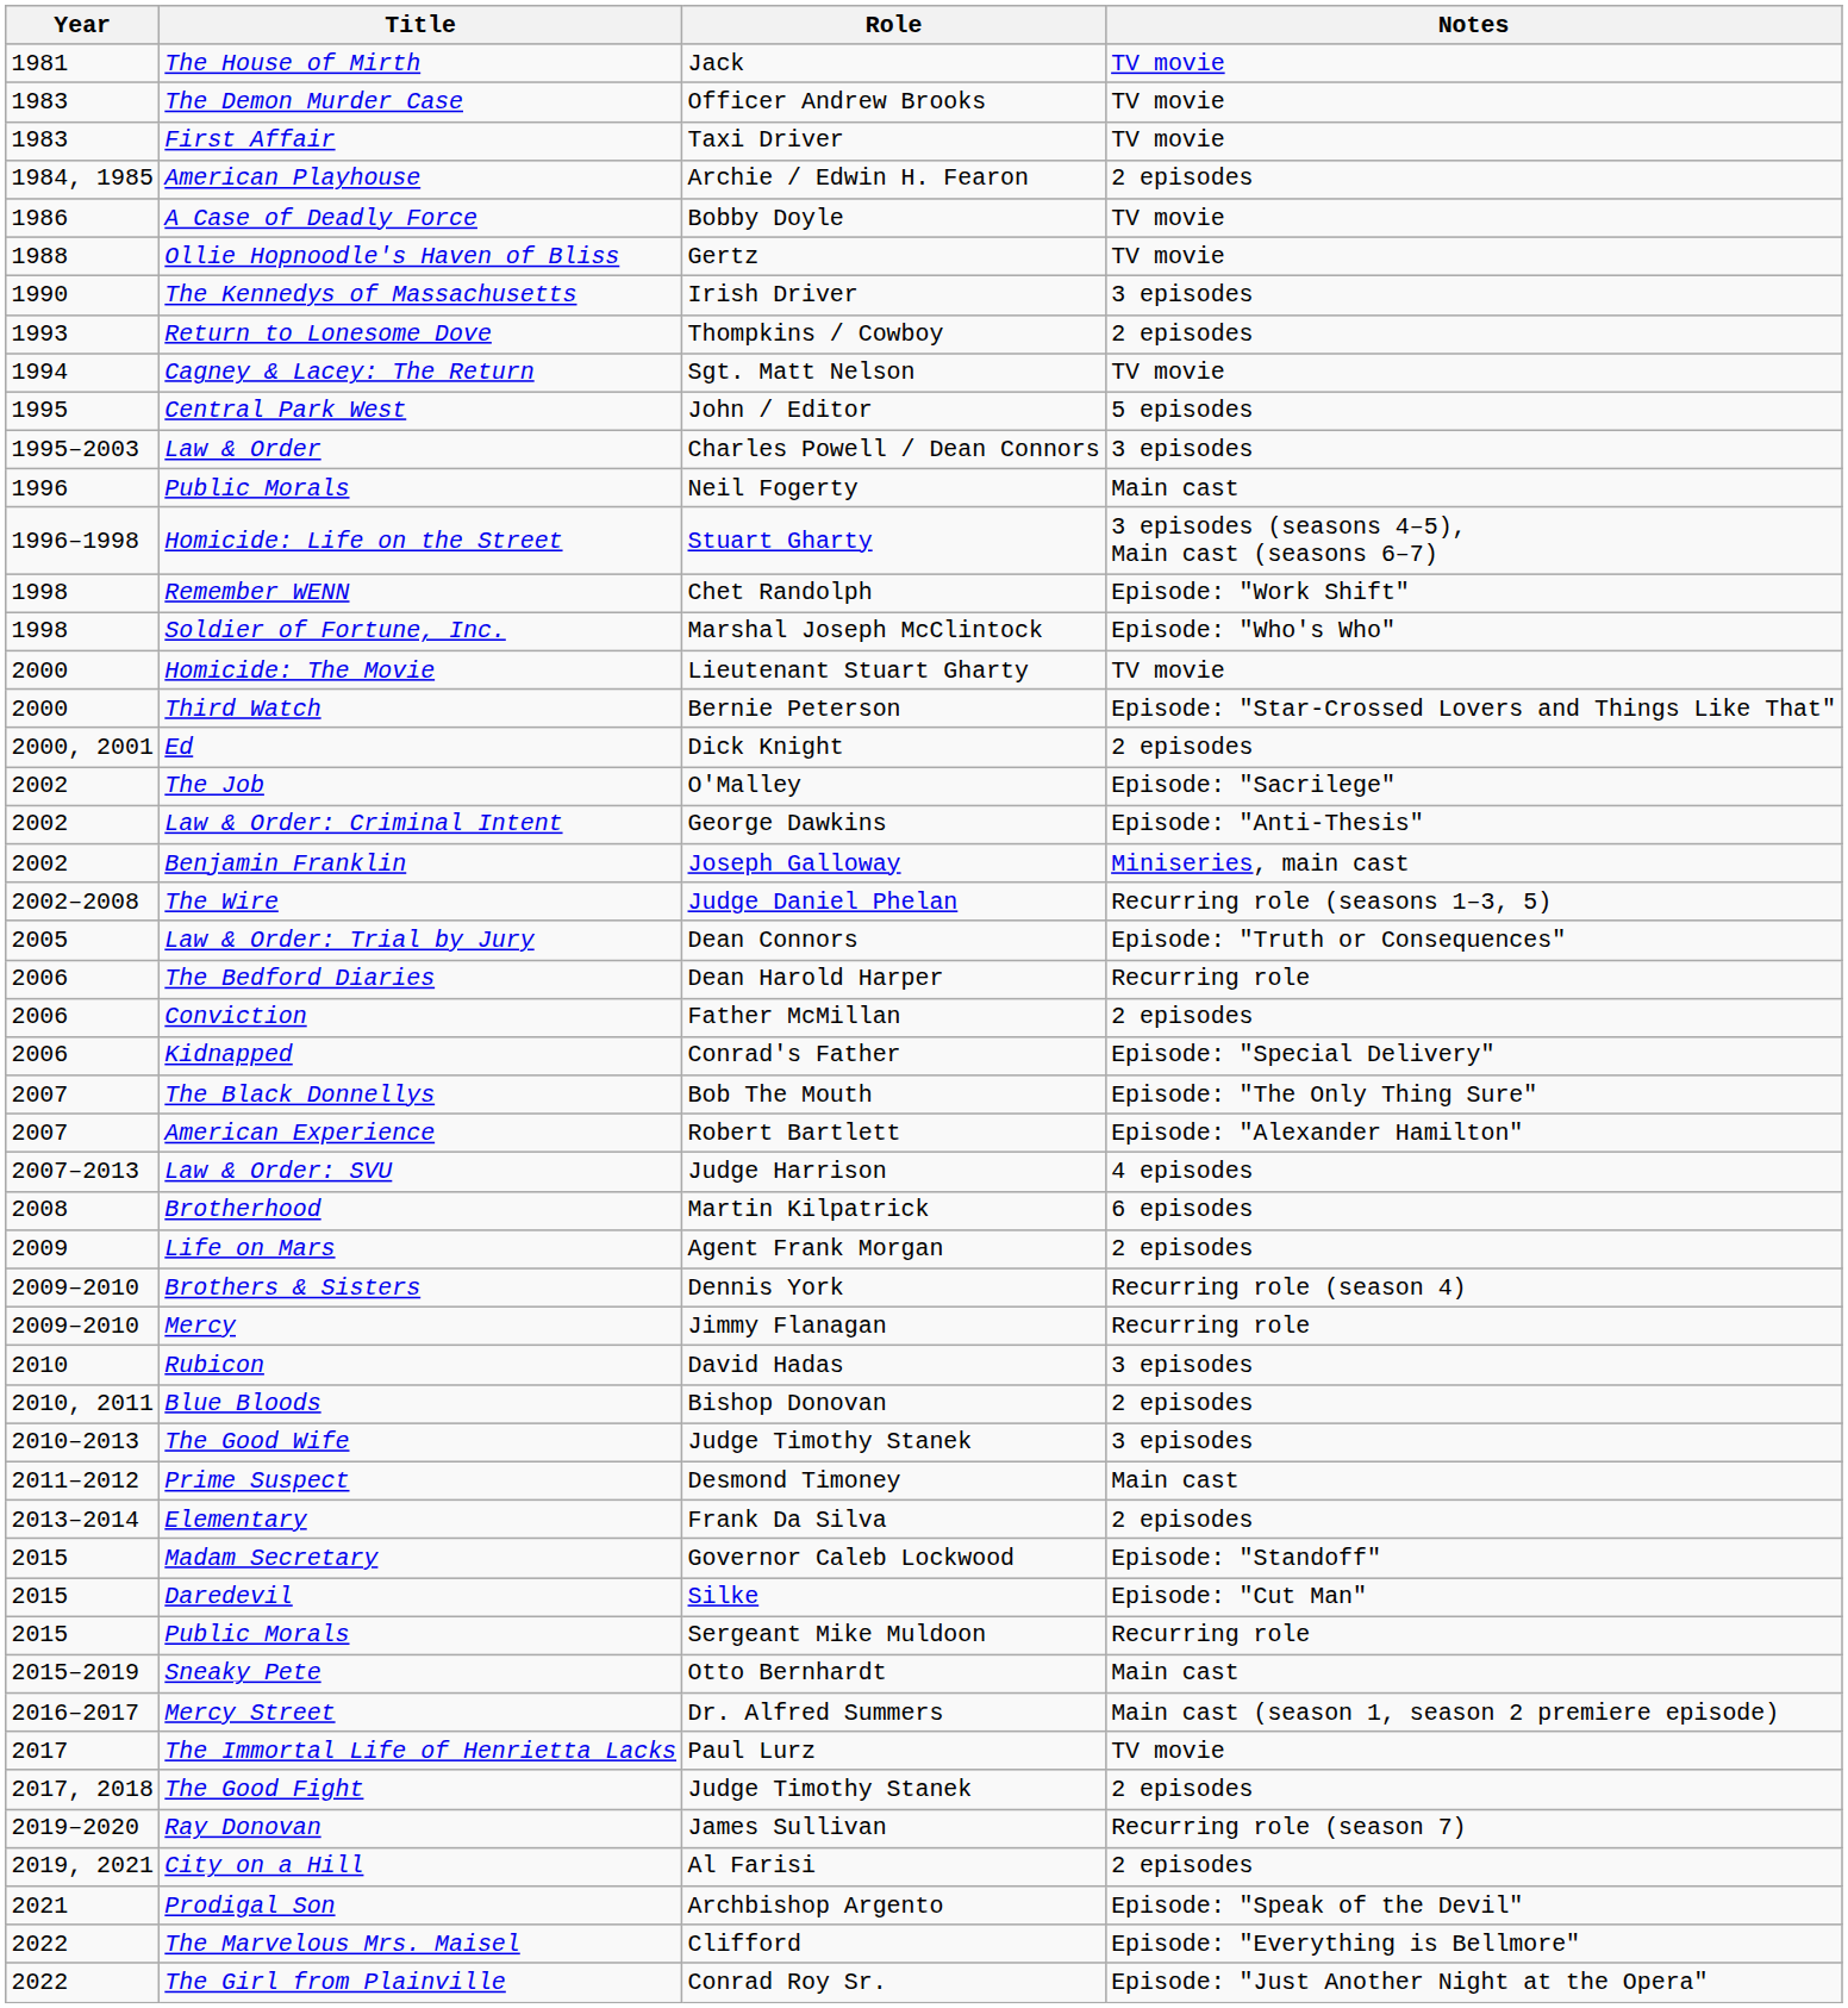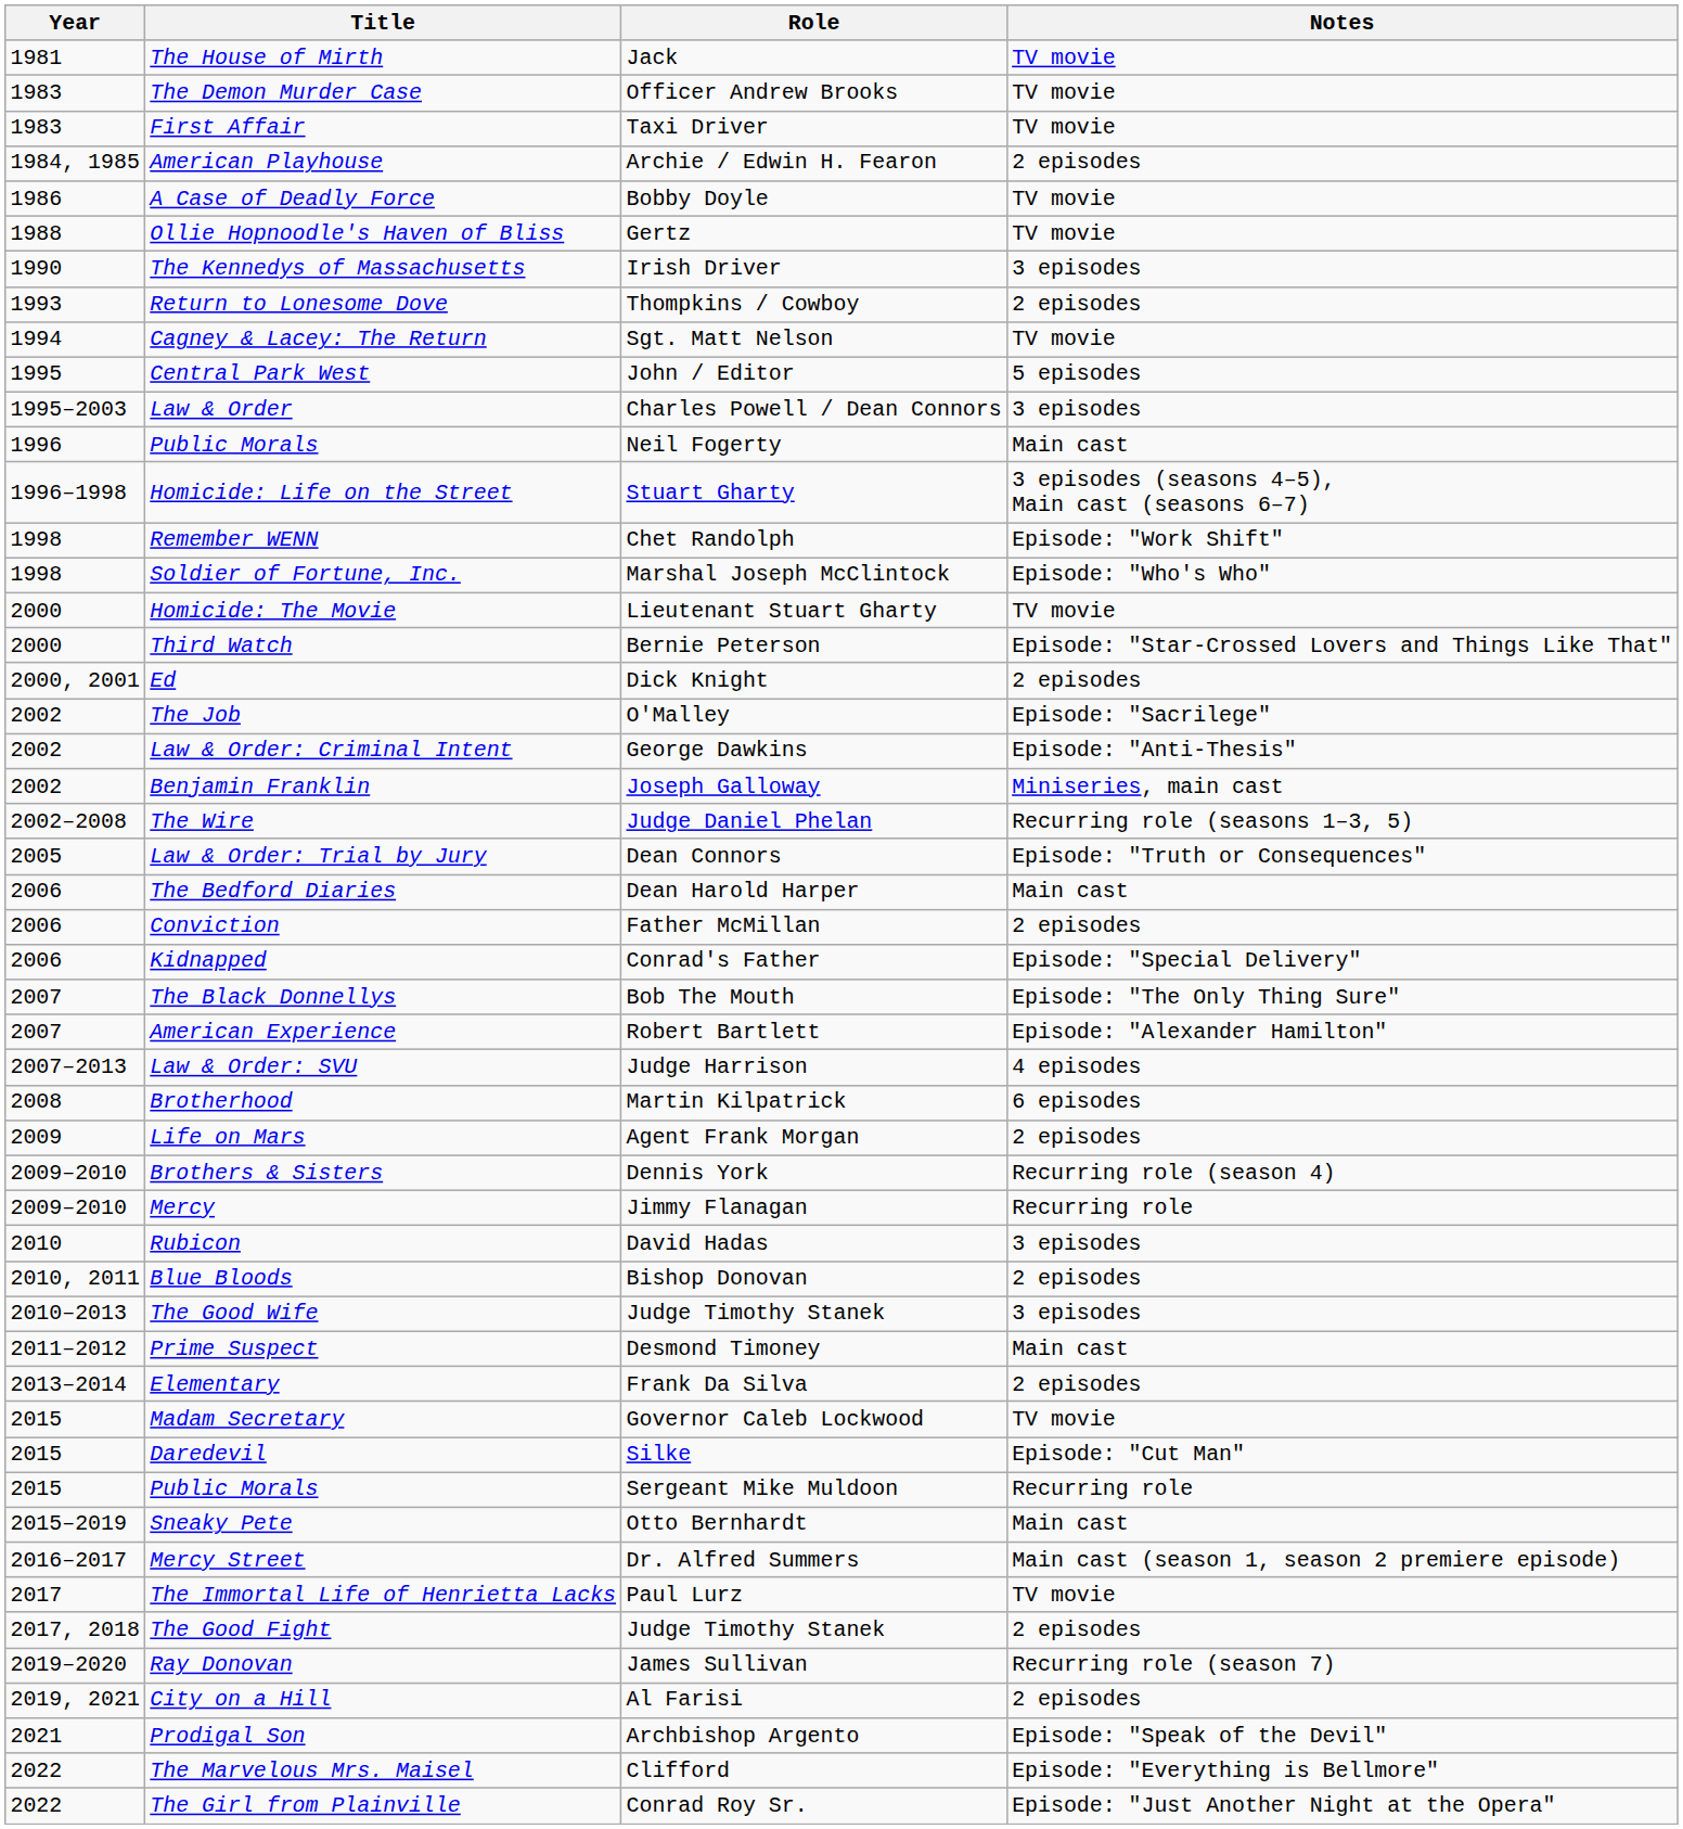The Bedford Diaries | Notes: Recurring role -> Main cast
Madam Secretary | Notes: Episode: "Standoff" -> TV movie
